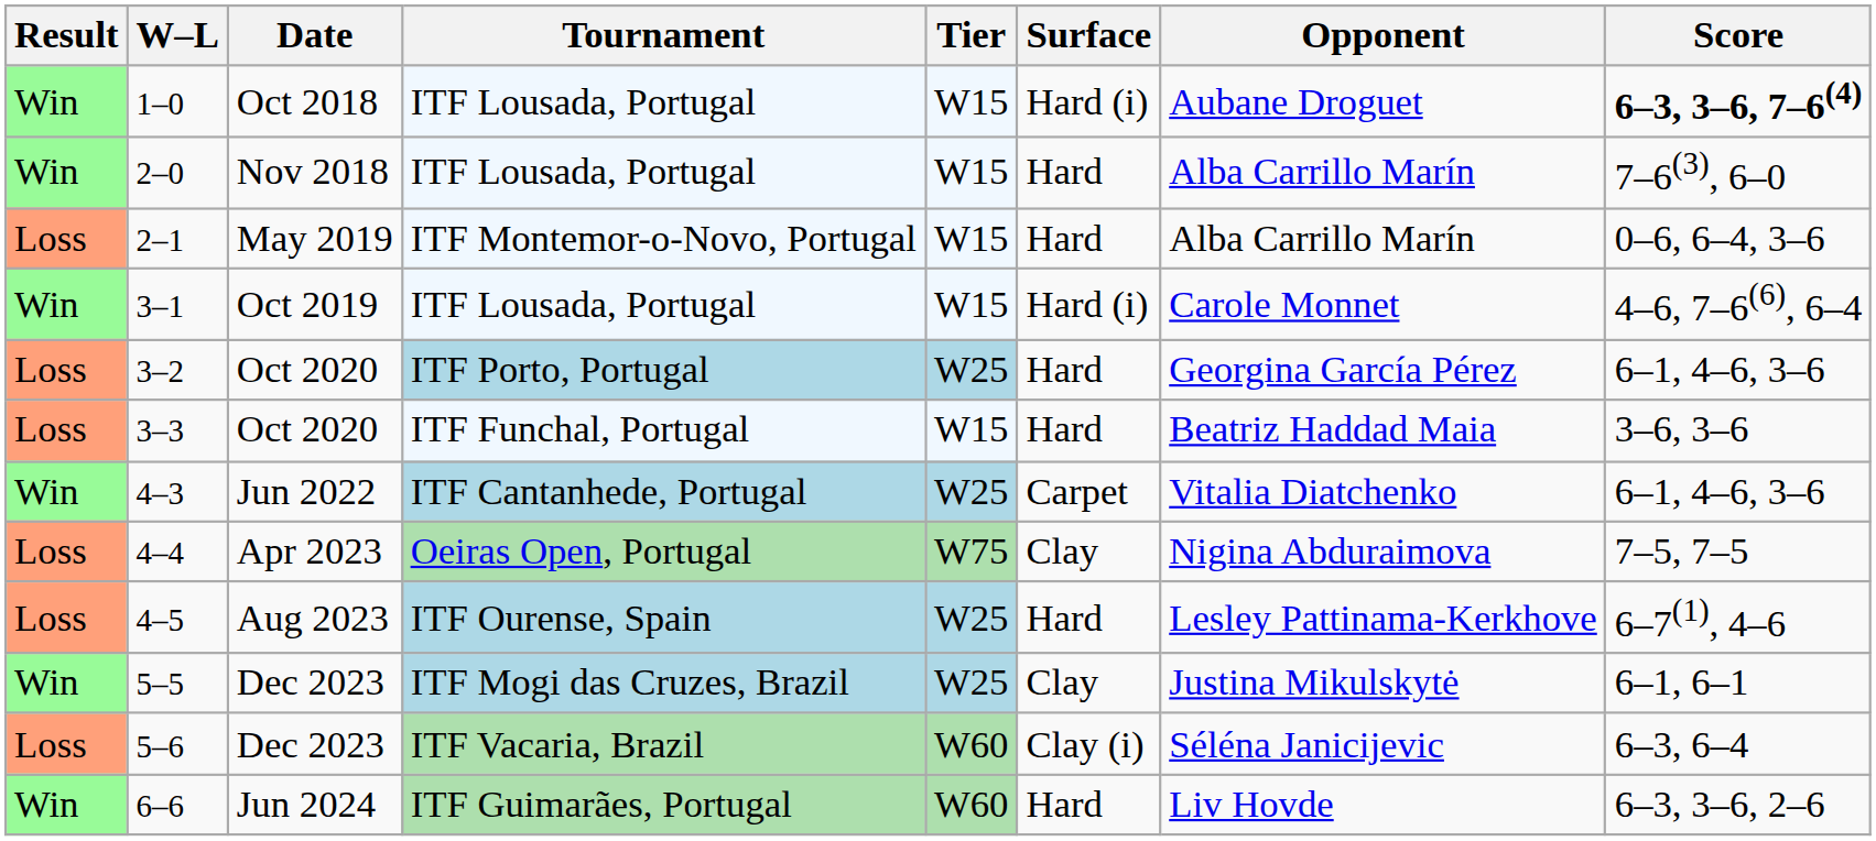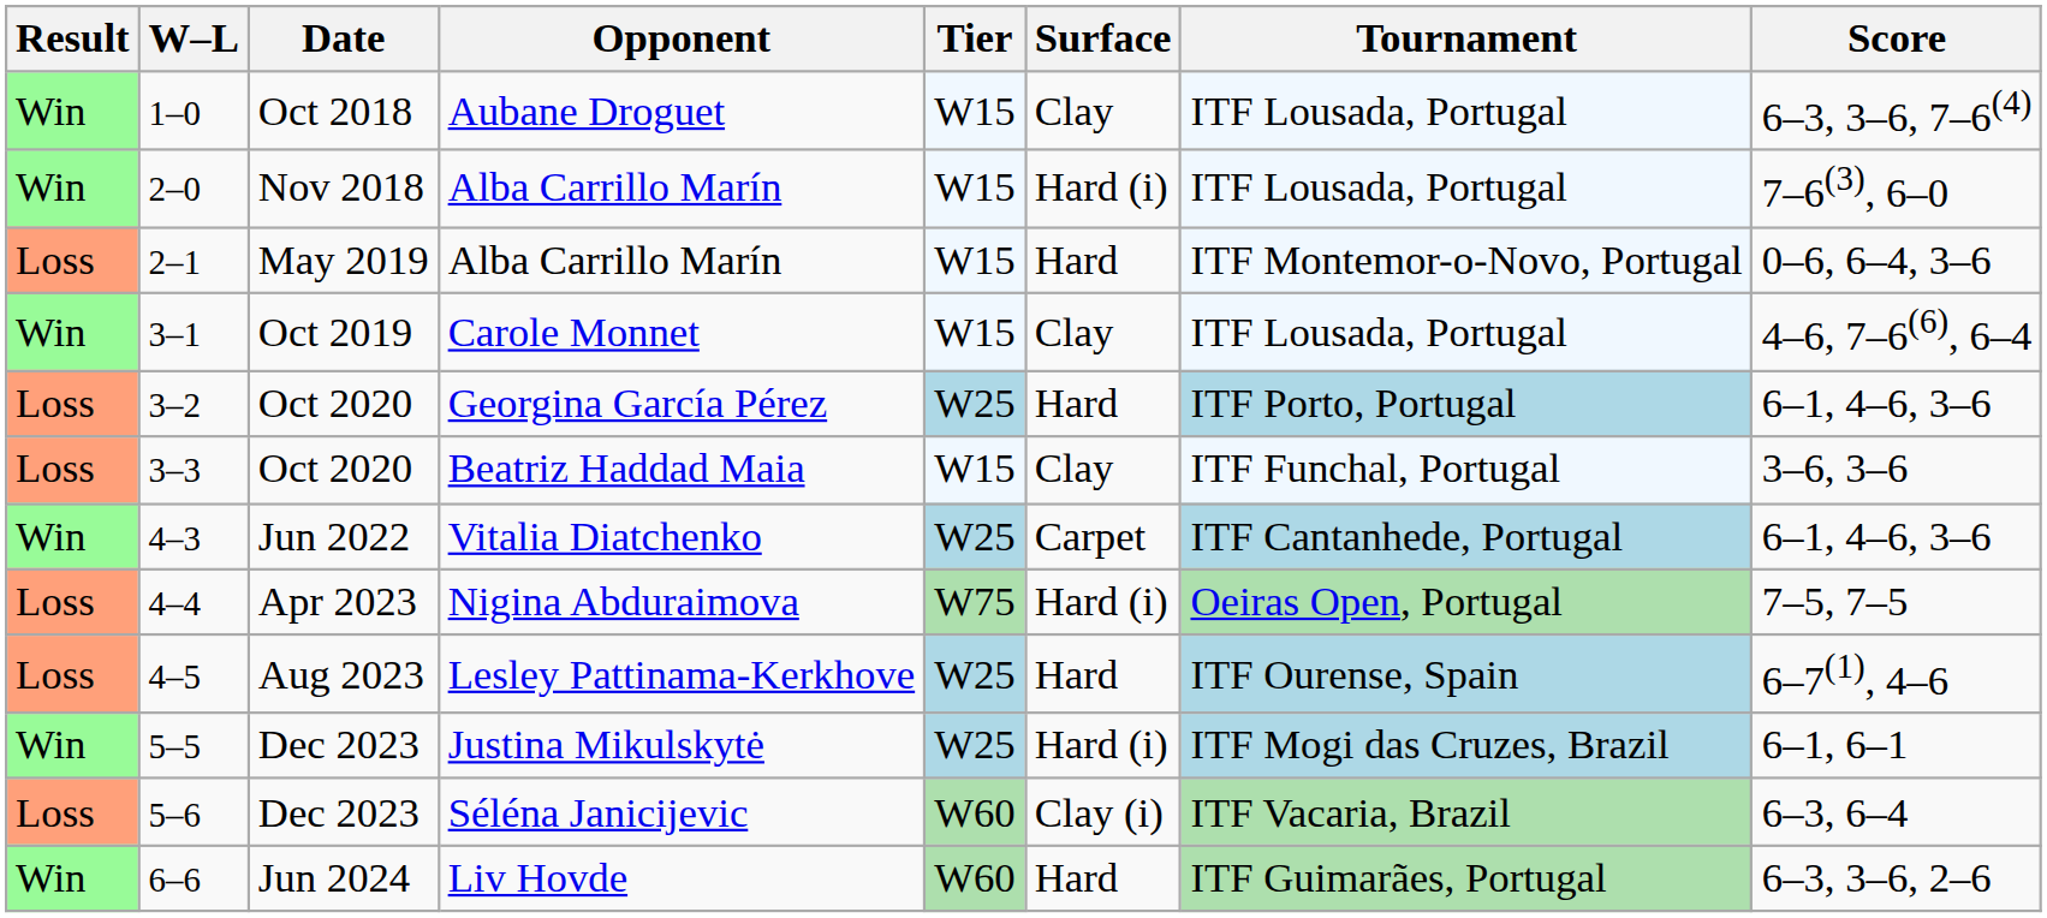columns swapped: Tournament <-> Opponent
1–0 | Surface: Hard (i) -> Clay
1–0 | Score: bold -> normal
2–0 | Surface: Hard -> Hard (i)
3–1 | Surface: Hard (i) -> Clay
3–3 | Surface: Hard -> Clay
4–4 | Surface: Clay -> Hard (i)
5–5 | Surface: Clay -> Hard (i)
